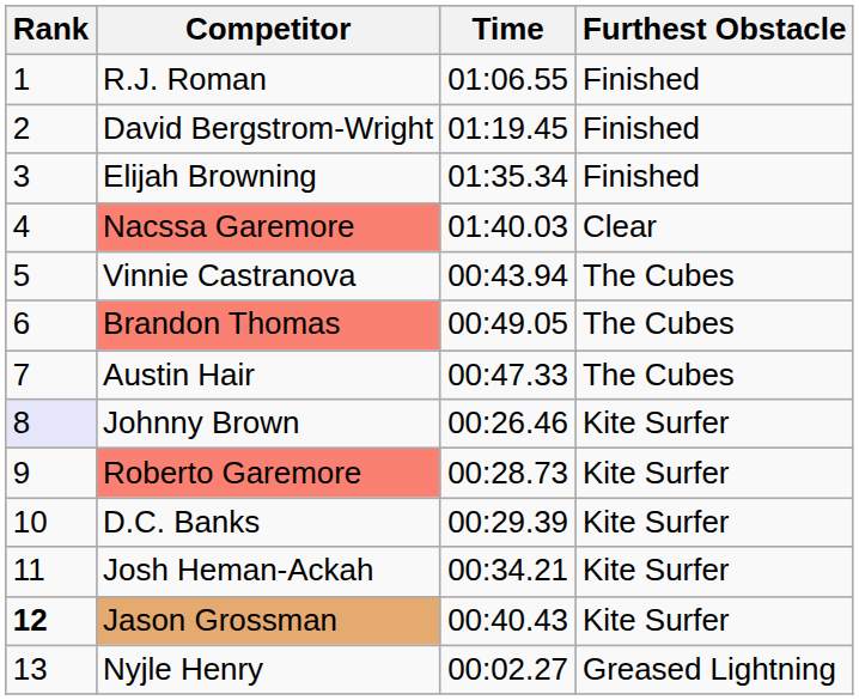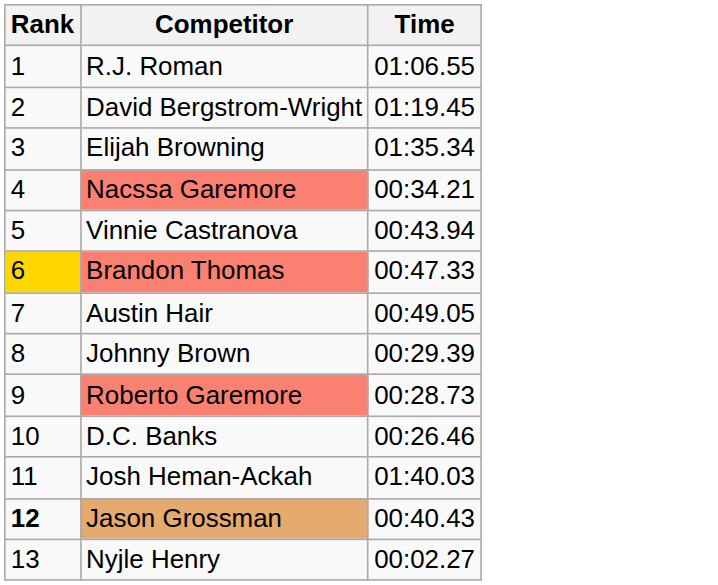- column: Furthest Obstacle | Finished | Finished | Finished | Clear | The Cubes | The Cubes | The Cubes | Kite Surfer | Kite Surfer | Kite Surfer | Kite Surfer | Kite Surfer | Greased Lightning
Nacssa Garemore | Time: 01:40.03 -> 00:34.21
Brandon Thomas | Rank: no background -> gold background
Brandon Thomas | Time: 00:49.05 -> 00:47.33
Austin Hair | Time: 00:47.33 -> 00:49.05
Johnny Brown | Rank: lavender background -> no background
Johnny Brown | Time: 00:26.46 -> 00:29.39
D.C. Banks | Time: 00:29.39 -> 00:26.46
Josh Heman-Ackah | Time: 00:34.21 -> 01:40.03
